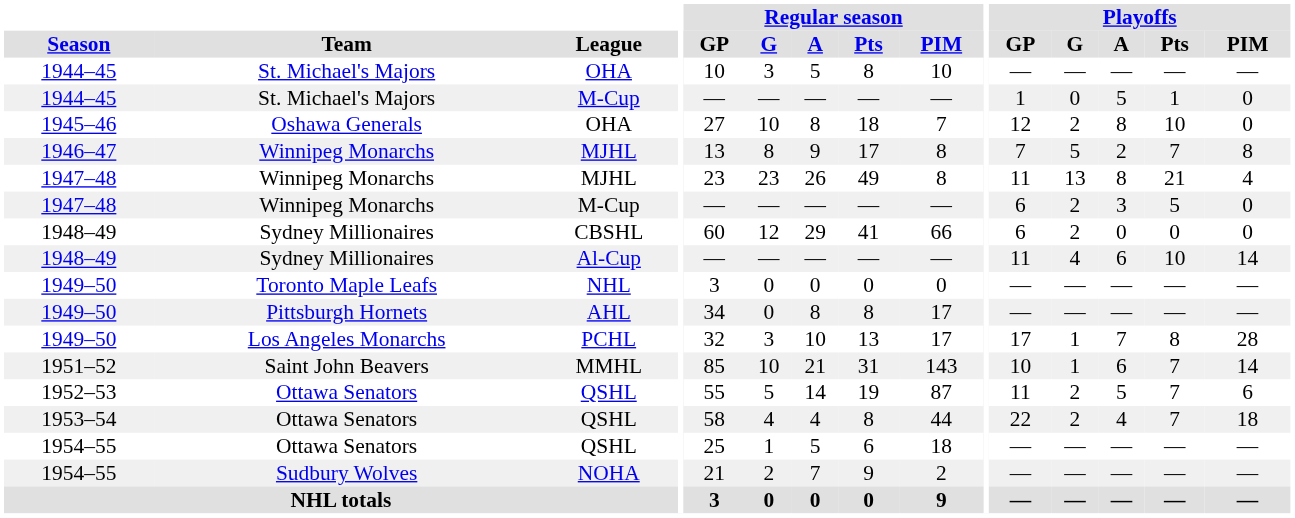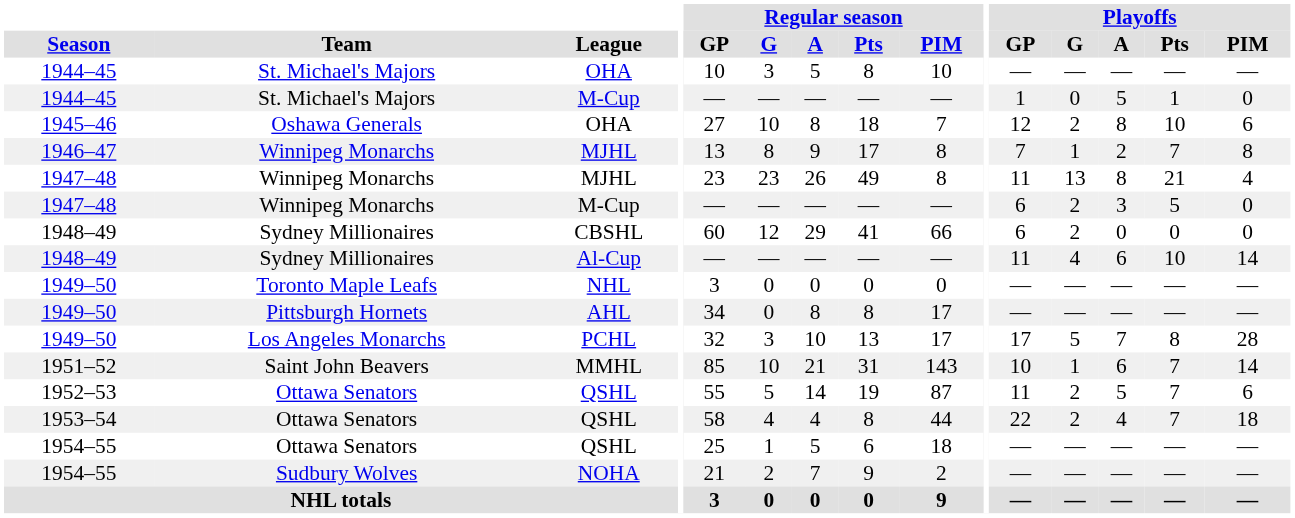1945–46 / OHA | Playoffs / PIM: 0 -> 6
1946–47 / MJHL | Playoffs / G: 5 -> 1
PCHL | Playoffs / G: 1 -> 5
